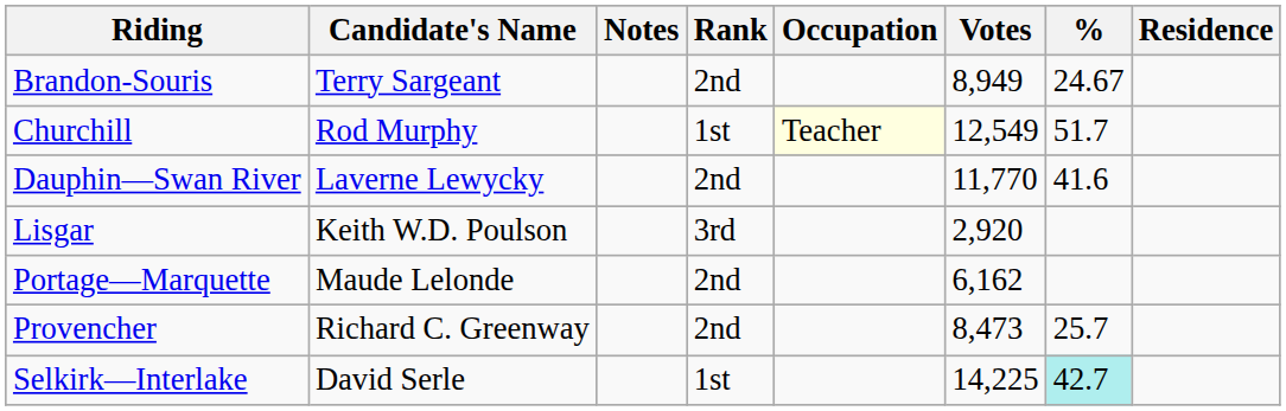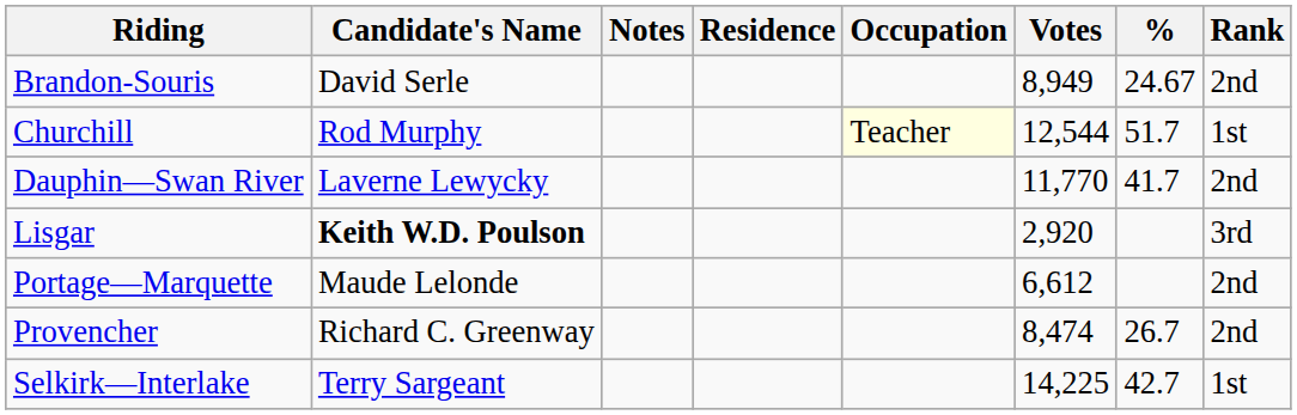columns swapped: Residence <-> Rank
Brandon-Souris | Candidate's Name: Terry Sargeant -> David Serle
Churchill | Votes: 12,549 -> 12,544
Dauphin—Swan River | %: 41.6 -> 41.7
Lisgar | Candidate's Name: normal -> bold
Portage—Marquette | Votes: 6,162 -> 6,612
Provencher | Votes: 8,473 -> 8,474
Provencher | %: 25.7 -> 26.7
Selkirk—Interlake | Candidate's Name: David Serle -> Terry Sargeant
Selkirk—Interlake | %: paleturquoise background -> no background
